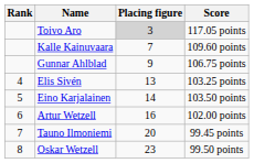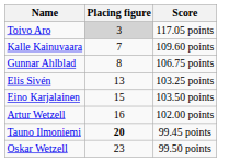- column: Rank | 4 | 5 | 6 | 7 | 8
Gunnar Ahlblad | Placing figure: 9 -> 8
Eino Karjalainen | Placing figure: 14 -> 15
Tauno Ilmoniemi | Placing figure: normal -> bold
